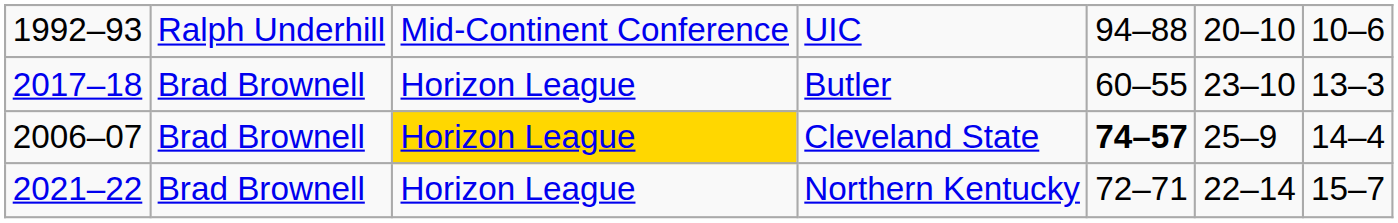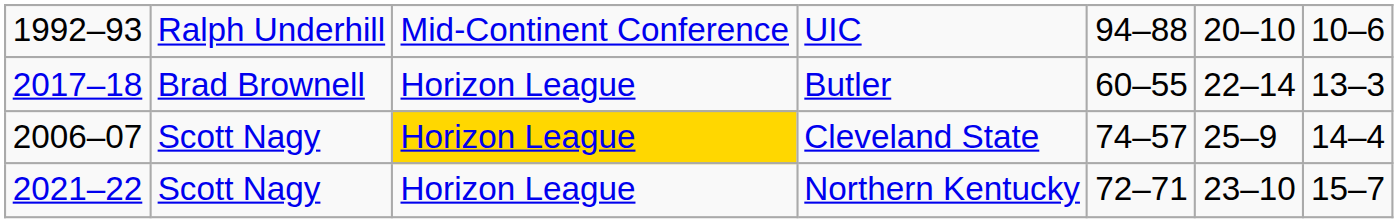Butler | column 6: 23–10 -> 22–14
Cleveland State | column 2: Brad Brownell -> Scott Nagy
Cleveland State | column 5: bold -> normal
Northern Kentucky | column 2: Brad Brownell -> Scott Nagy
Northern Kentucky | column 6: 22–14 -> 23–10
